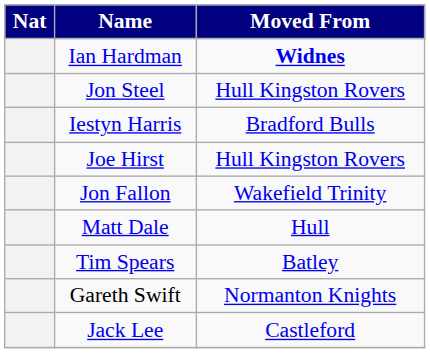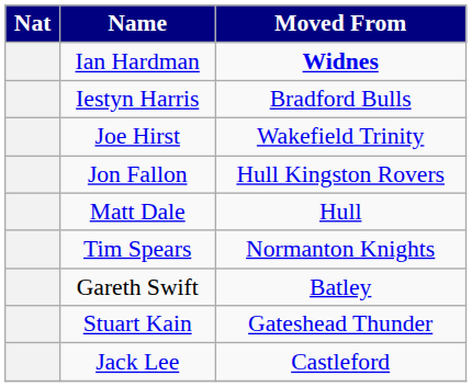- row: Jon Steel | Hull Kingston Rovers
Joe Hirst | Moved From: Hull Kingston Rovers -> Wakefield Trinity
Jon Fallon | Moved From: Wakefield Trinity -> Hull Kingston Rovers
Tim Spears | Moved From: Batley -> Normanton Knights
Gareth Swift | Moved From: Normanton Knights -> Batley
+ row: Stuart Kain | Gateshead Thunder
